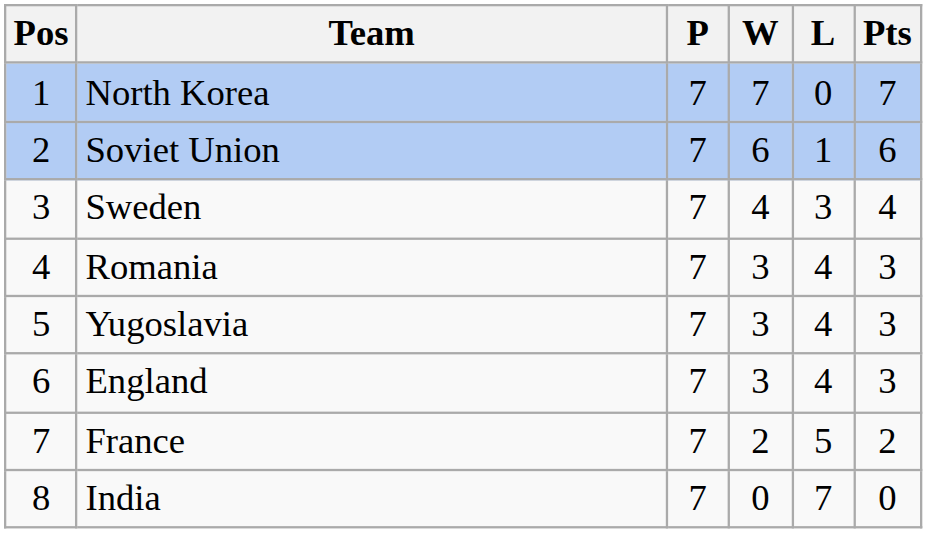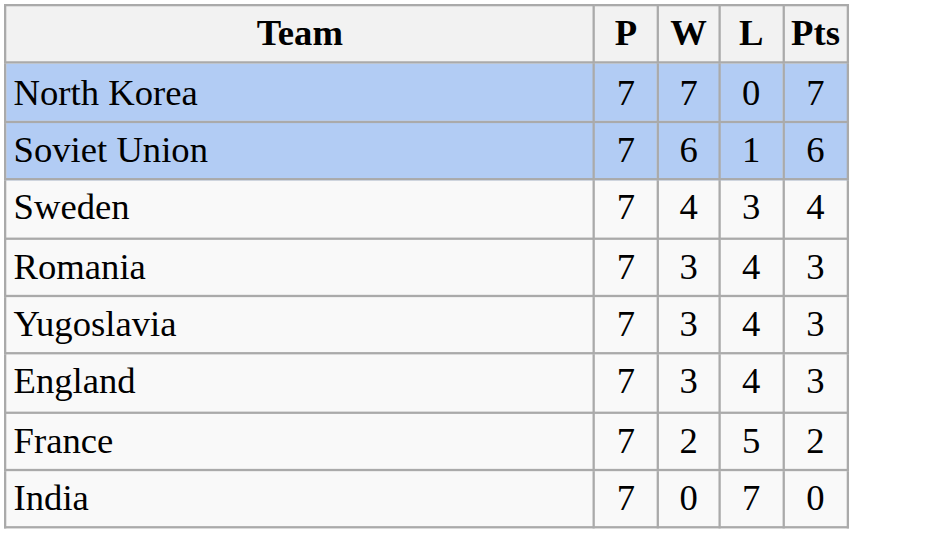- column: Pos | 1 | 2 | 3 | 4 | 5 | 6 | 7 | 8
